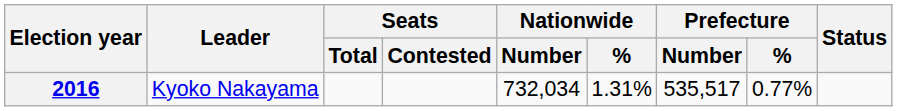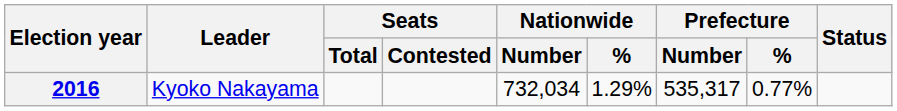2016 | Nationwide / %: 1.31% -> 1.29%
2016 | Prefecture / Number: 535,517 -> 535,317
